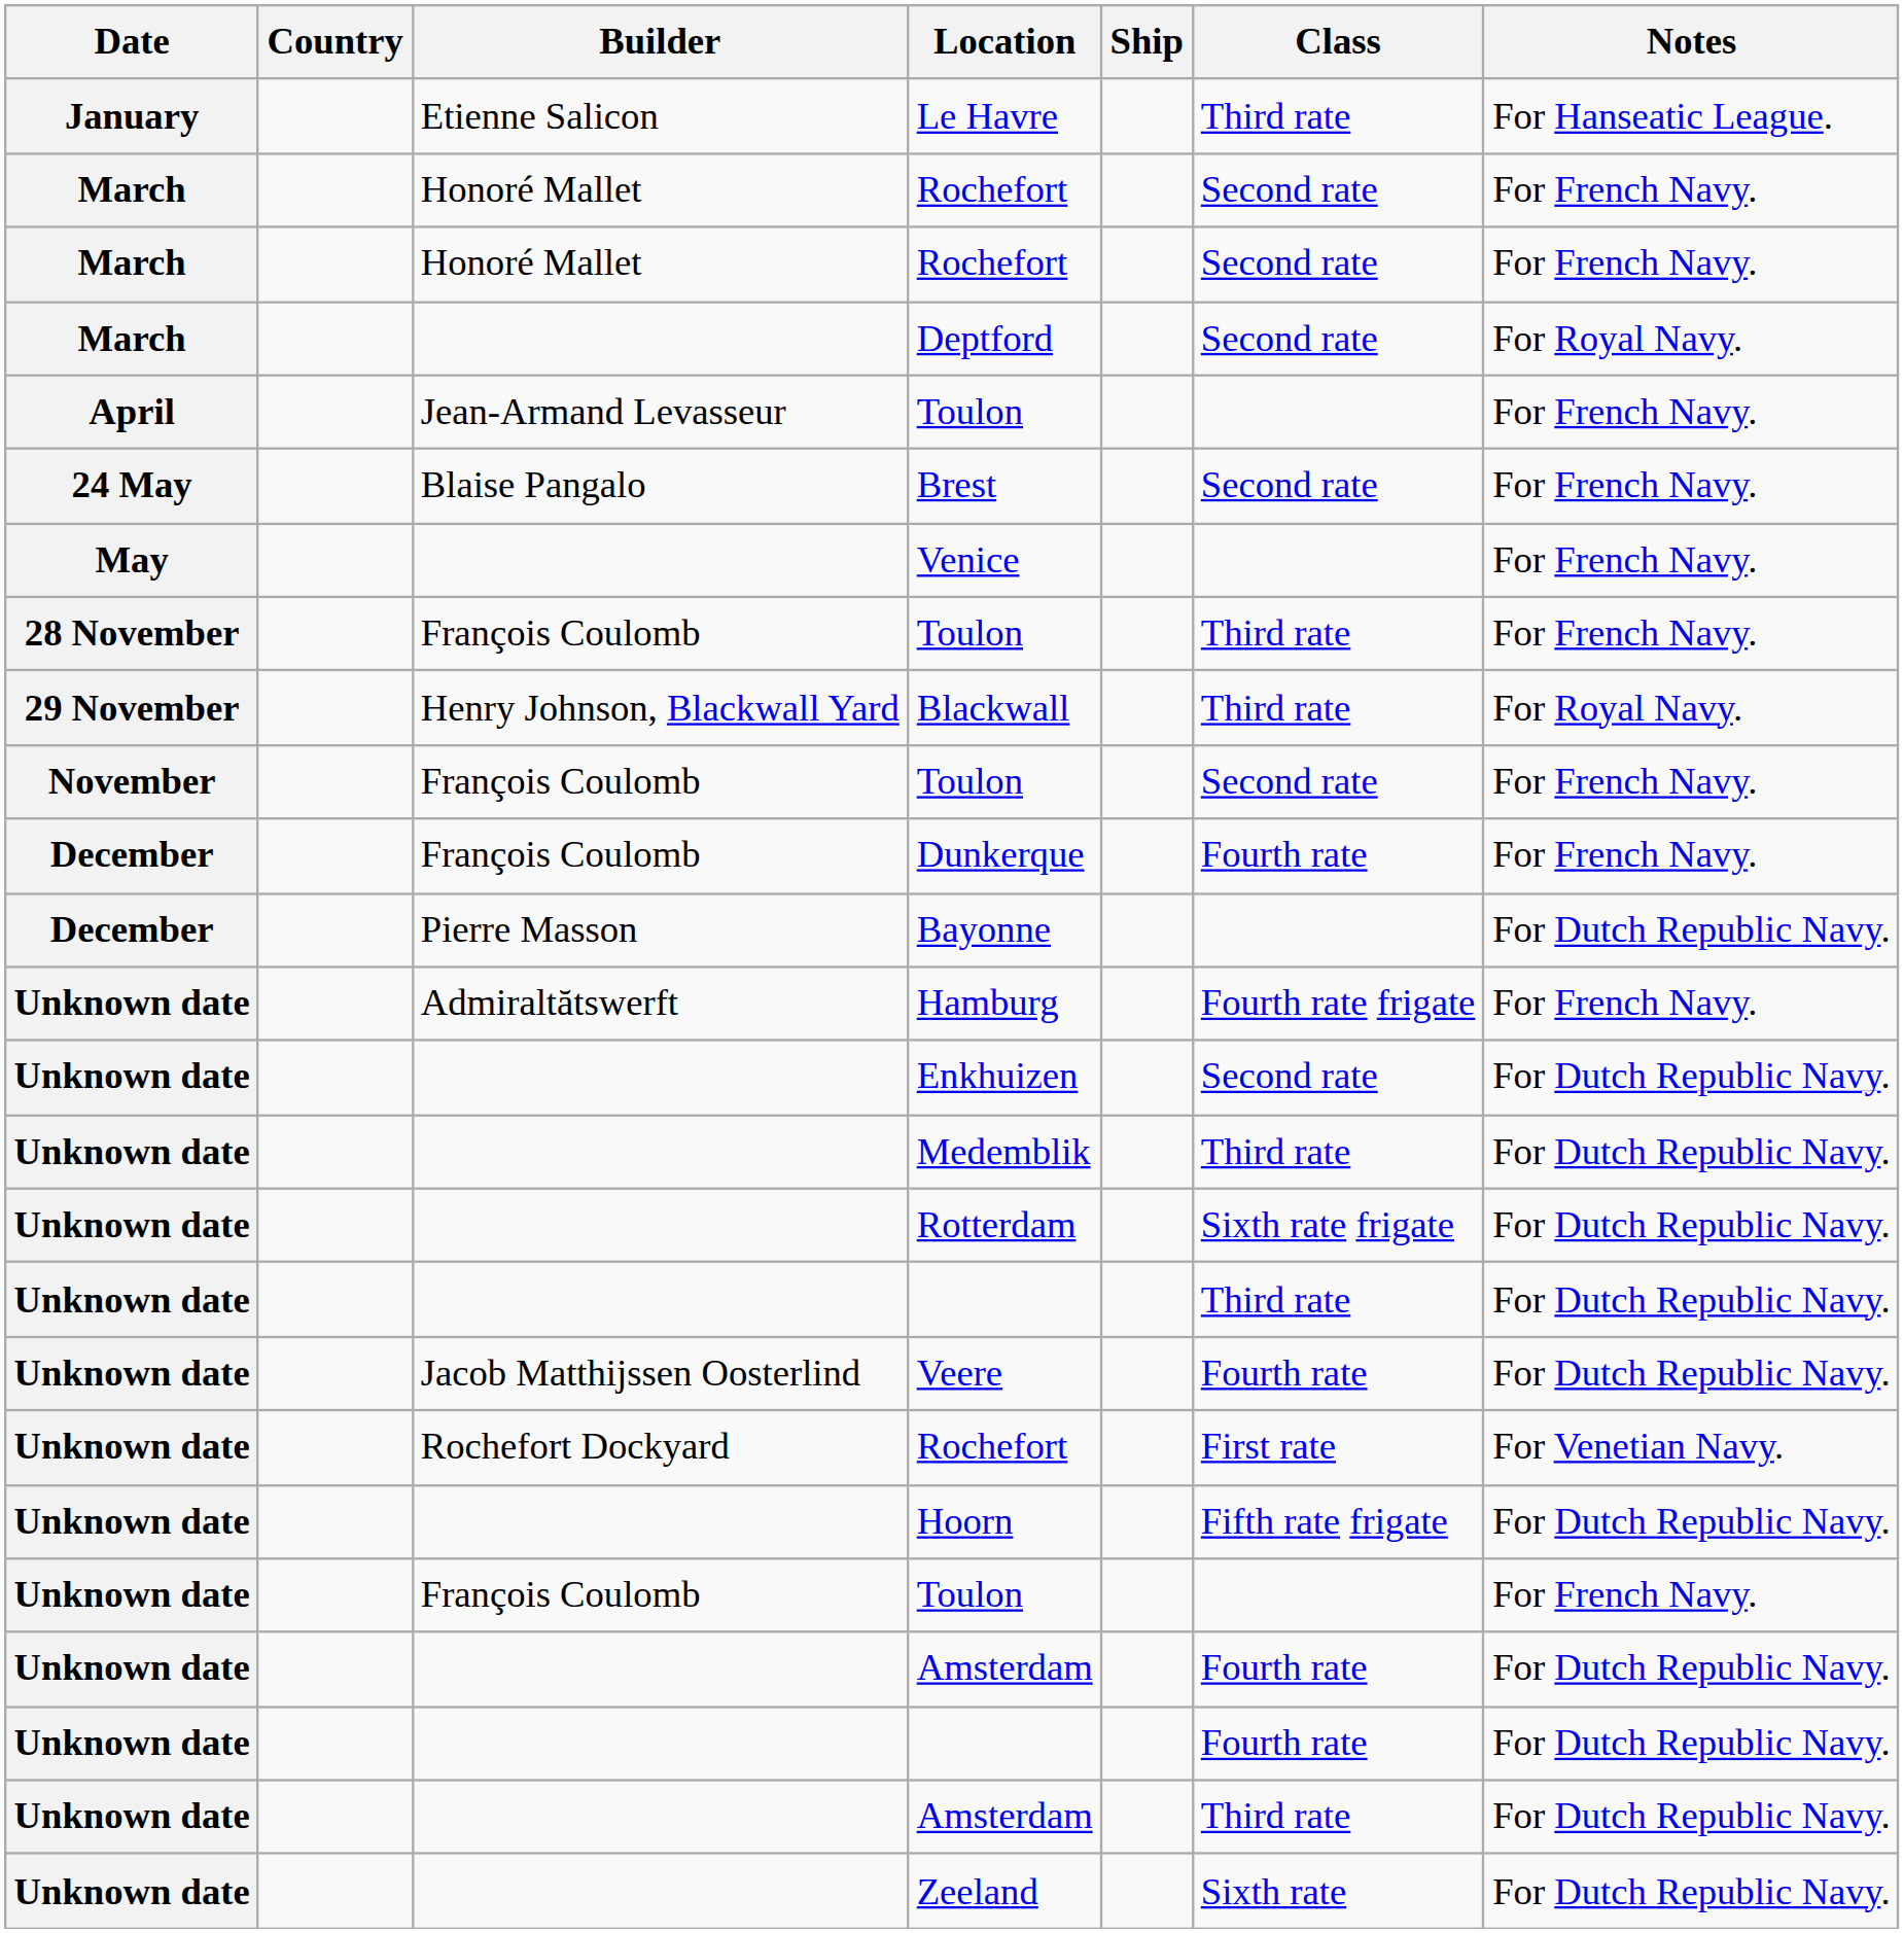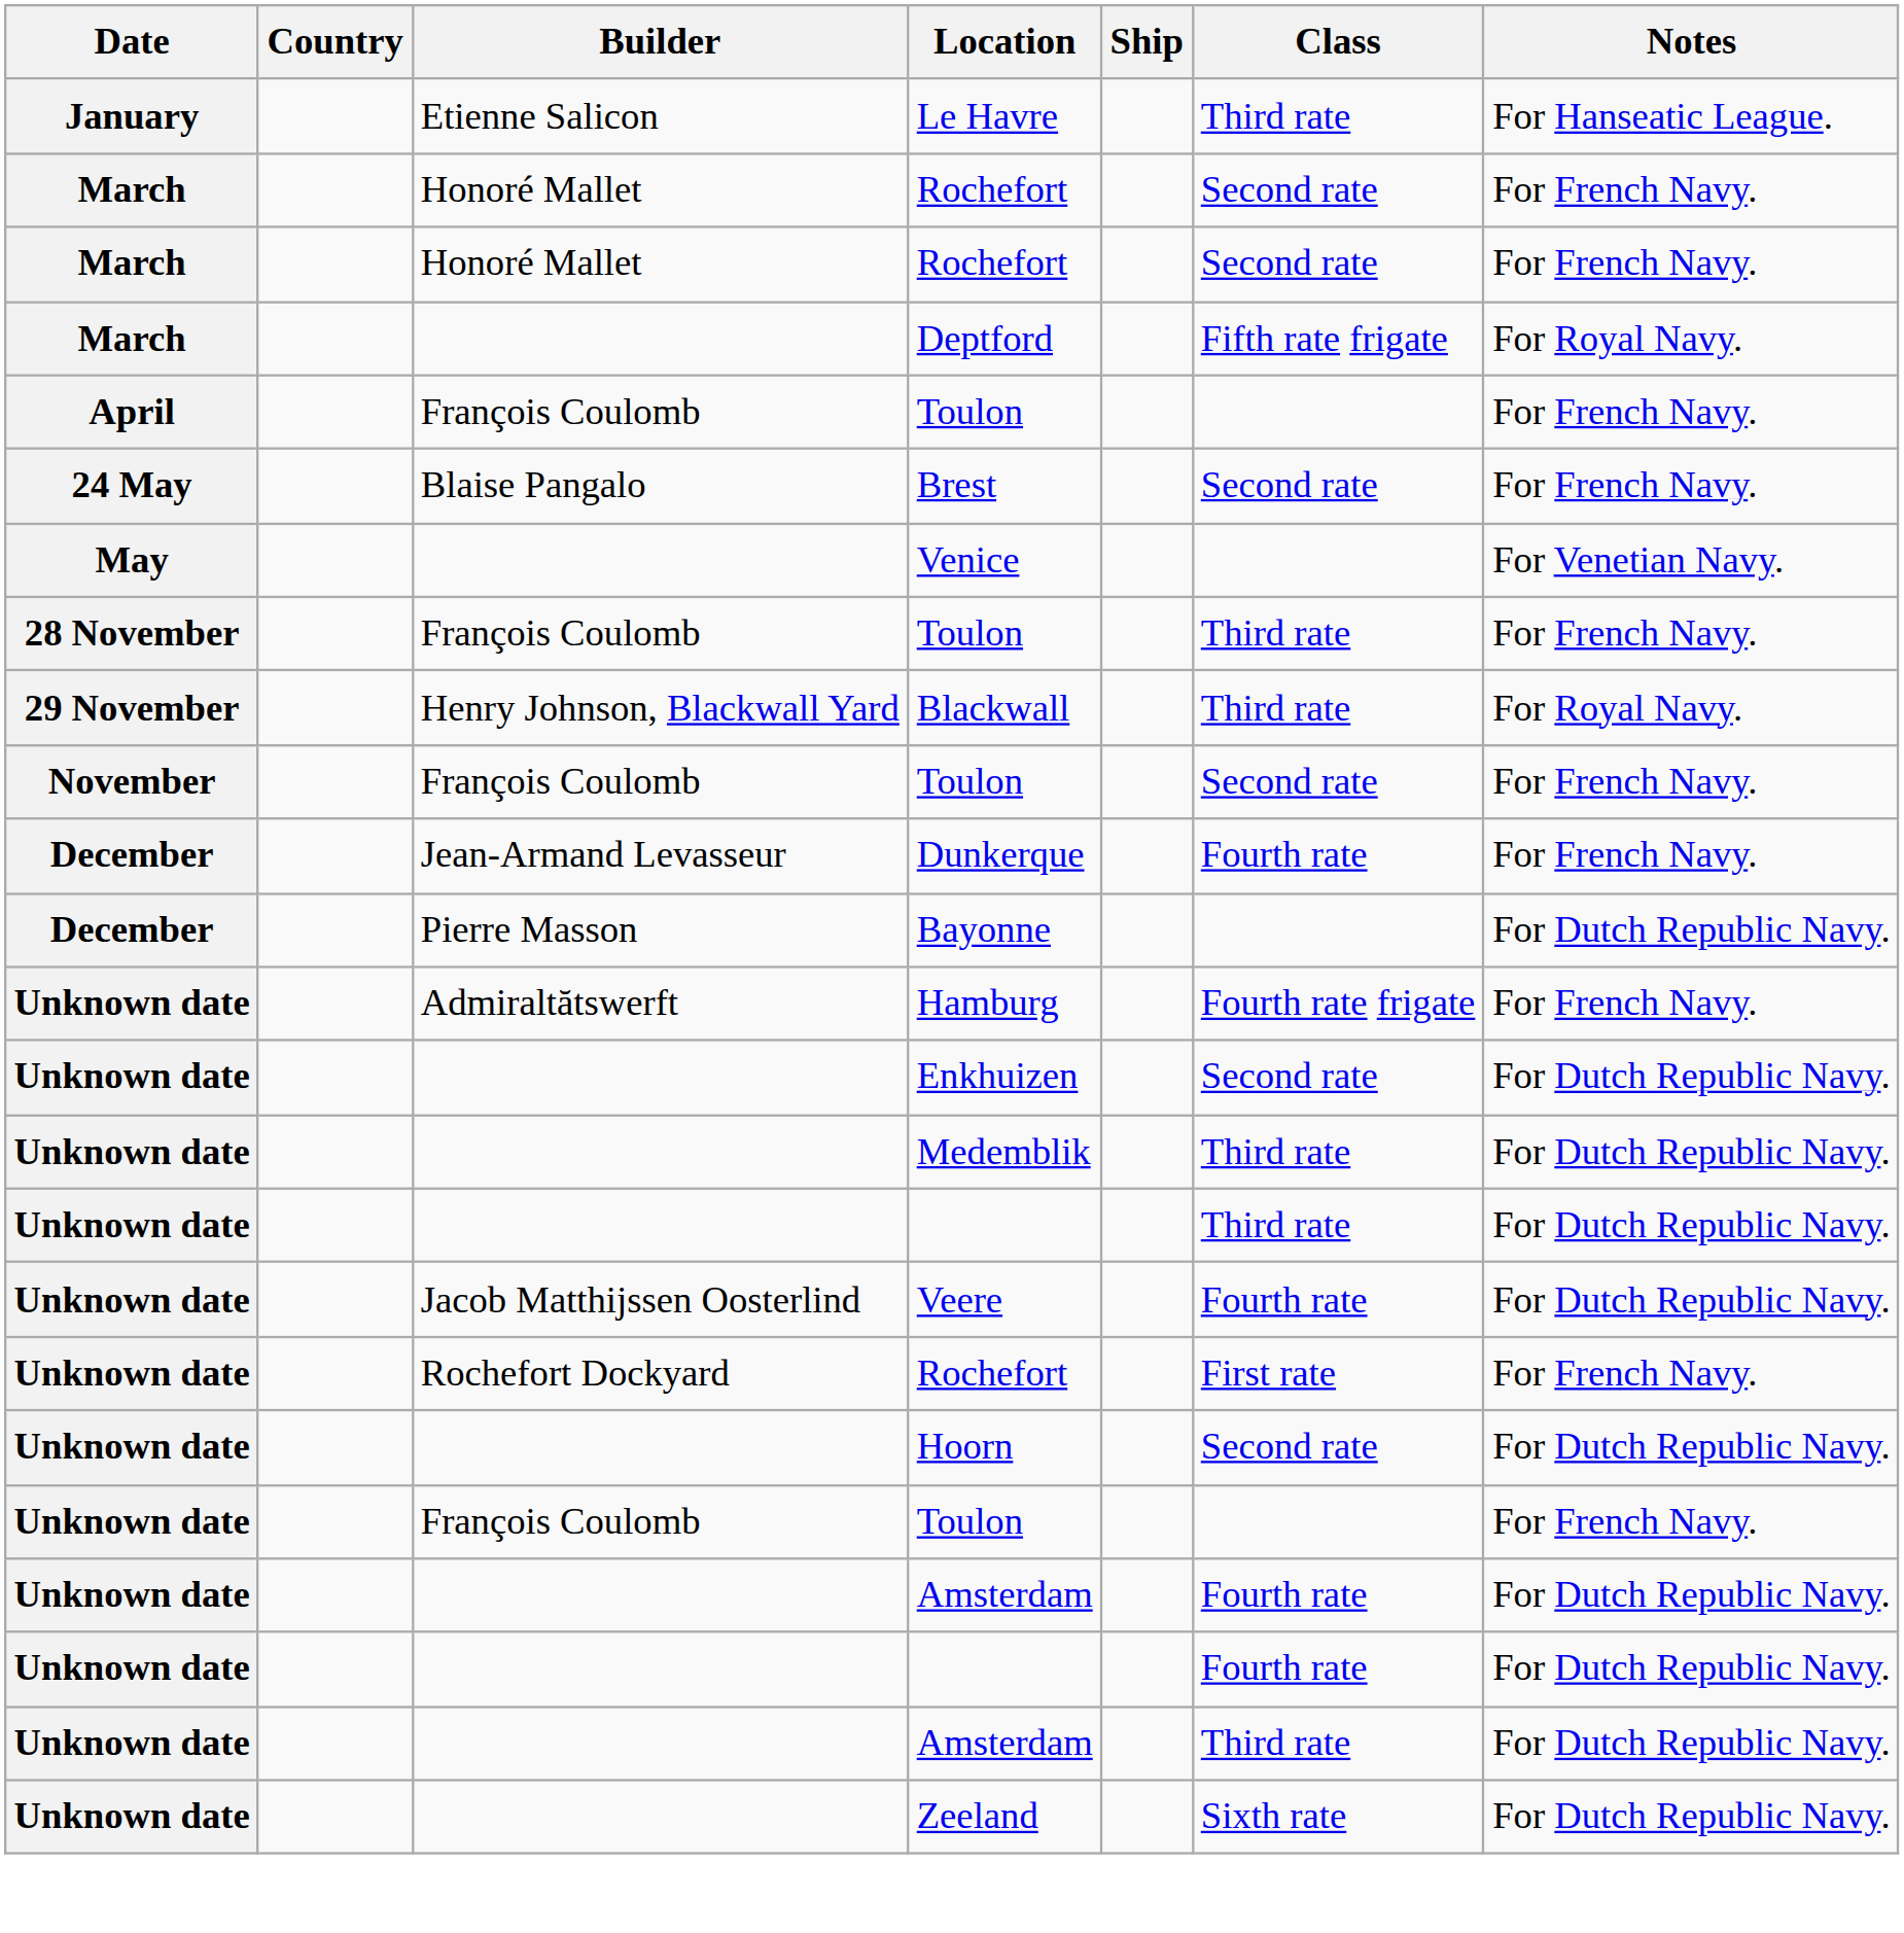Deptford | Class: Second rate -> Fifth rate frigate
April / Toulon | Builder: Jean-Armand Levasseur -> François Coulomb
Venice | Notes: For French Navy. -> For Venetian Navy.
Dunkerque | Builder: François Coulomb -> Jean-Armand Levasseur
- row: Unknown date | Rotterdam | Sixth rate frigate | For Dutch Republic Navy.
Unknown date / Rochefort | Notes: For Venetian Navy. -> For French Navy.
Hoorn | Class: Fifth rate frigate -> Second rate
